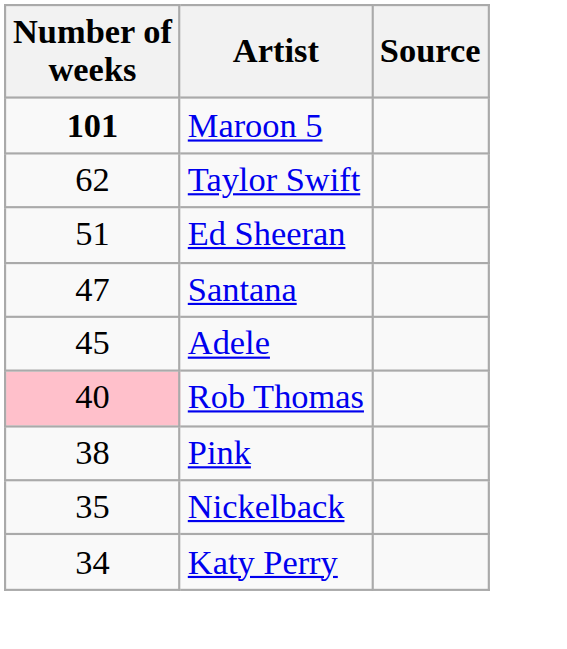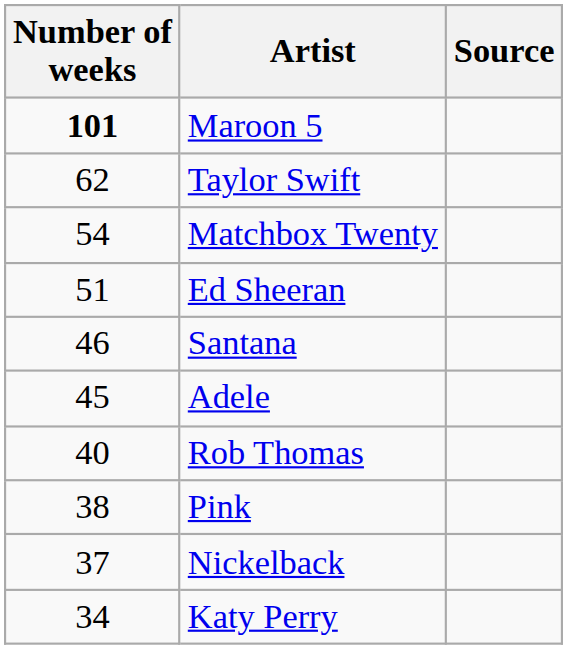+ row: 54 | Matchbox Twenty
Santana | Number of weeks: 47 -> 46
Rob Thomas | Number of weeks: pink background -> no background
Nickelback | Number of weeks: 35 -> 37
